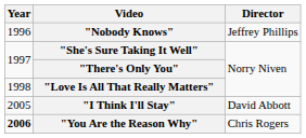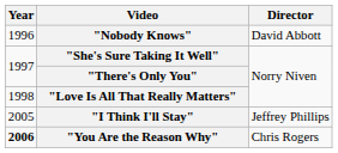"Nobody Knows" | Director: Jeffrey Phillips -> David Abbott
"I Think I'll Stay" | Director: David Abbott -> Jeffrey Phillips
